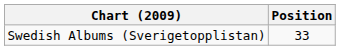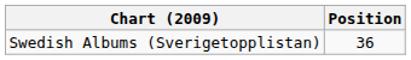Swedish Albums (Sverigetopplistan) | Position: 33 -> 36
